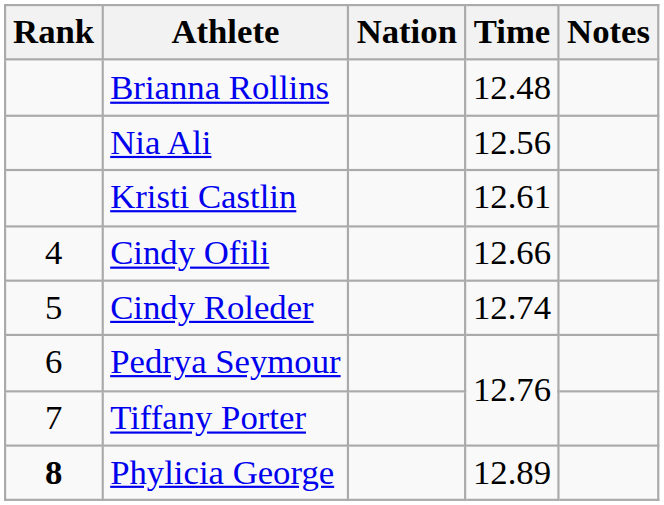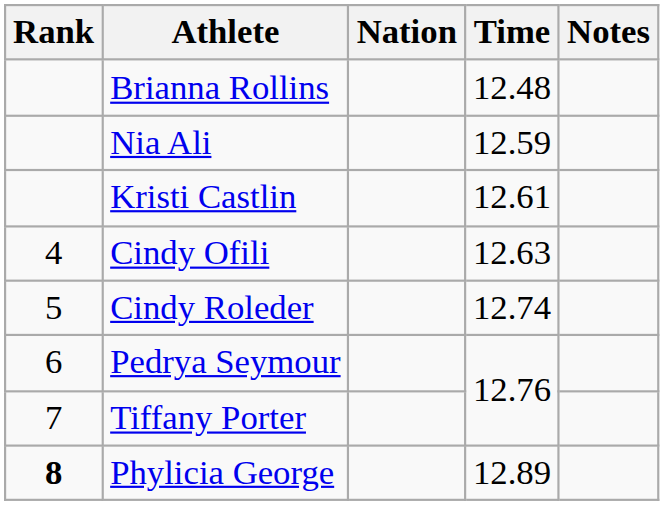Nia Ali | Time: 12.56 -> 12.59
Cindy Ofili | Time: 12.66 -> 12.63
